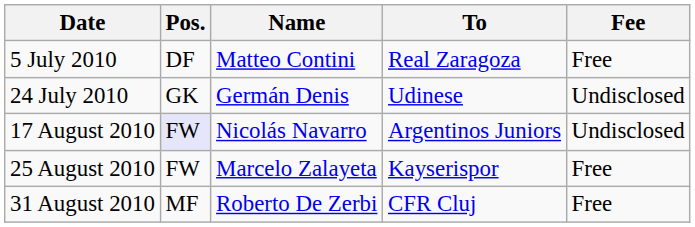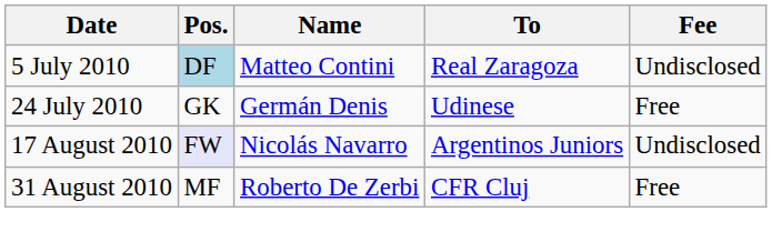5 July 2010 | Pos.: no background -> lightblue background
5 July 2010 | Fee: Free -> Undisclosed
24 July 2010 | Fee: Undisclosed -> Free
- row: 25 August 2010 | FW | Marcelo Zalayeta | Kayserispor | Free
